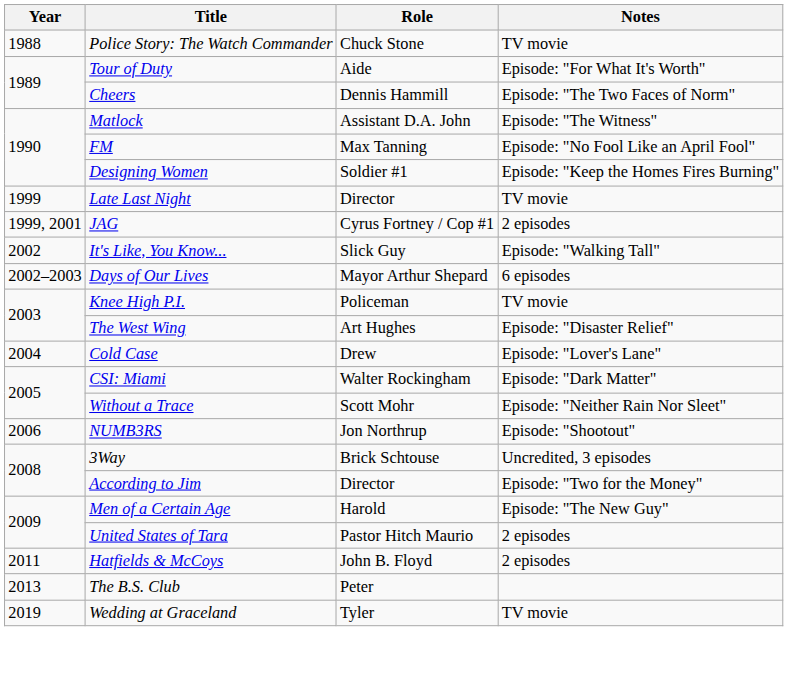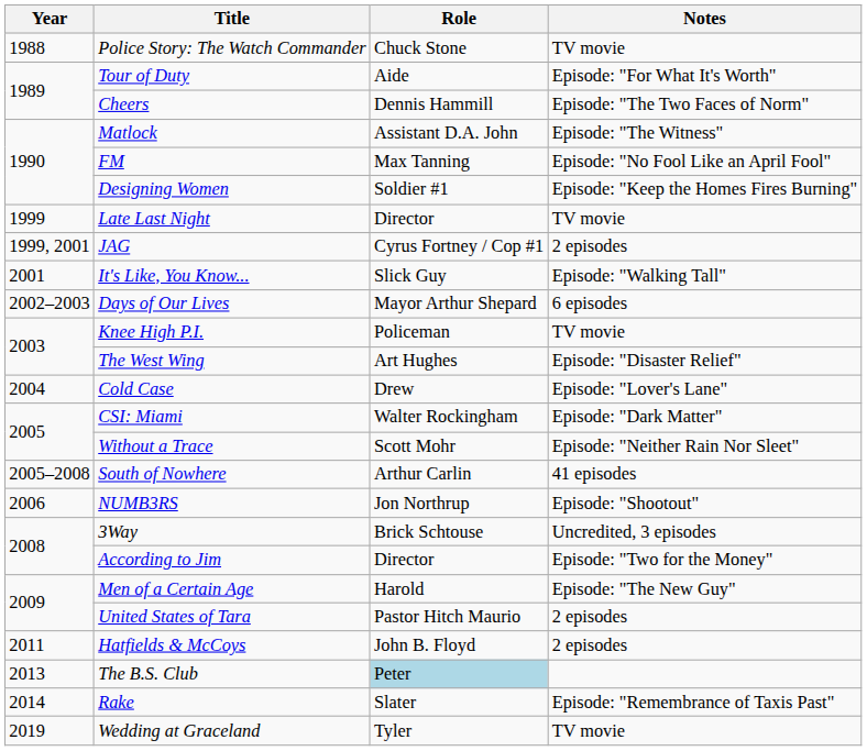It's Like, You Know... | Year: 2002 -> 2001
+ row: 2005–2008 | South of Nowhere | Arthur Carlin | 41 episodes
The B.S. Club | Role: no background -> lightblue background
+ row: 2014 | Rake | Slater | Episode: "Remembrance of Taxis Past"
